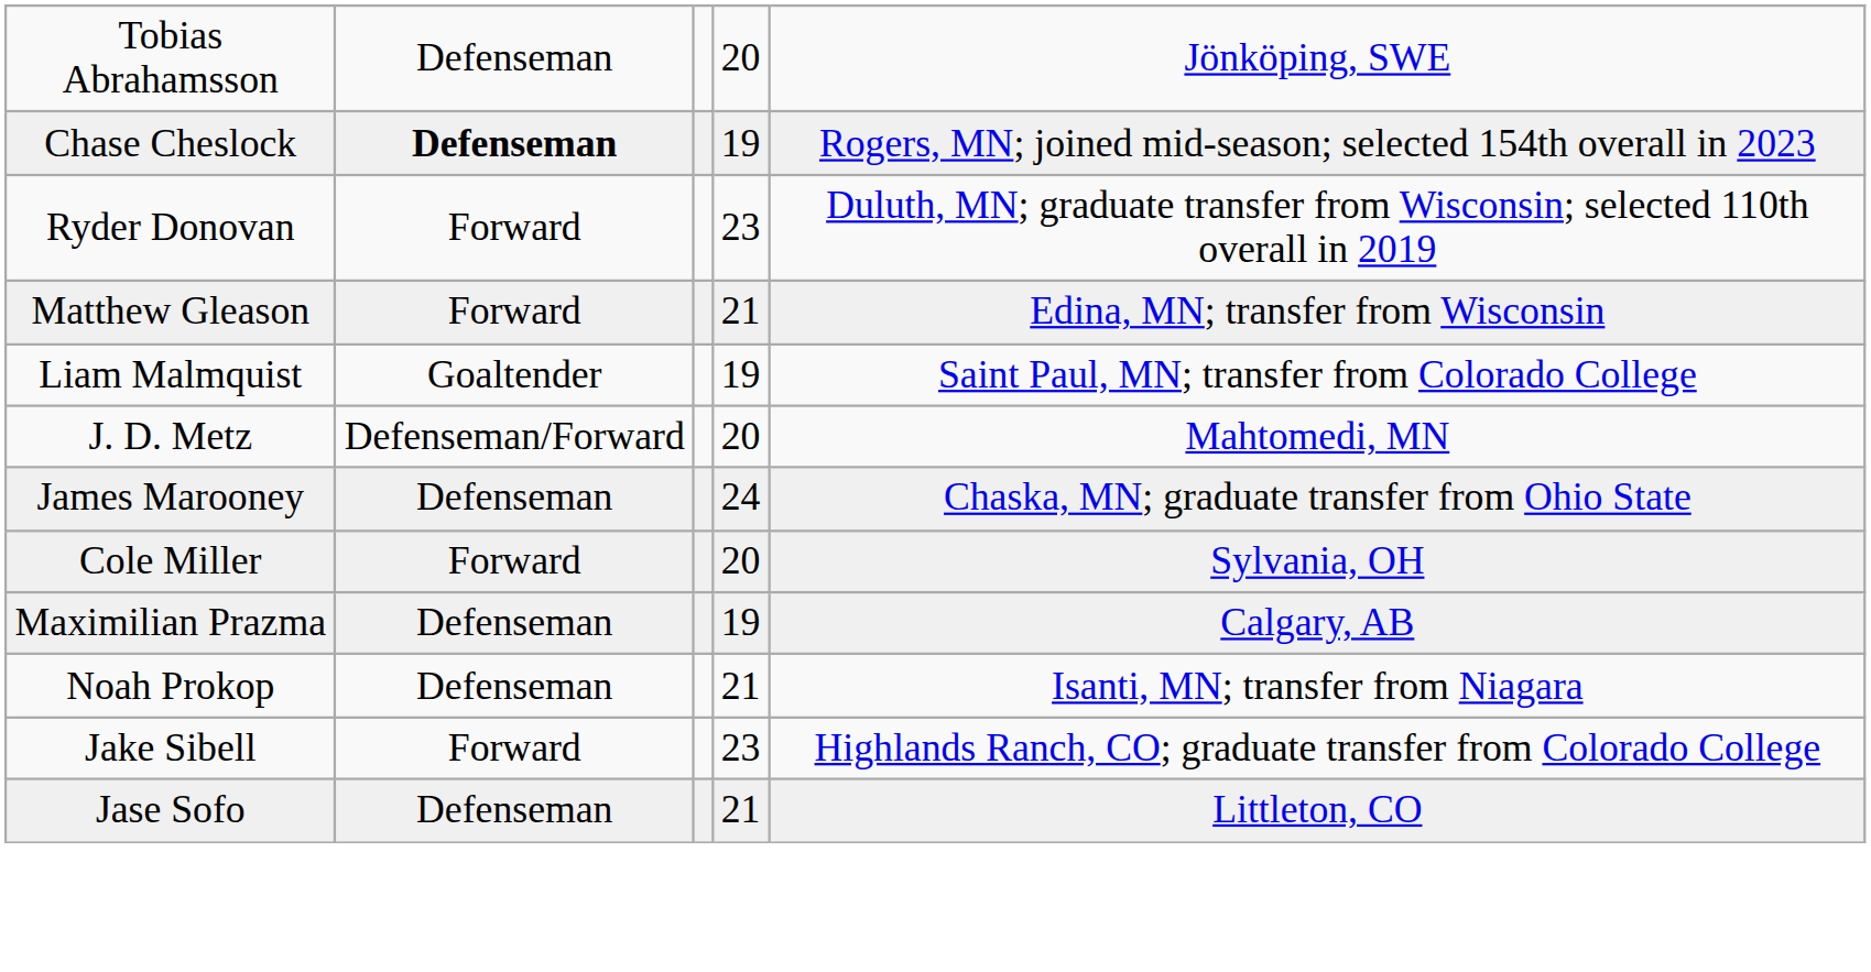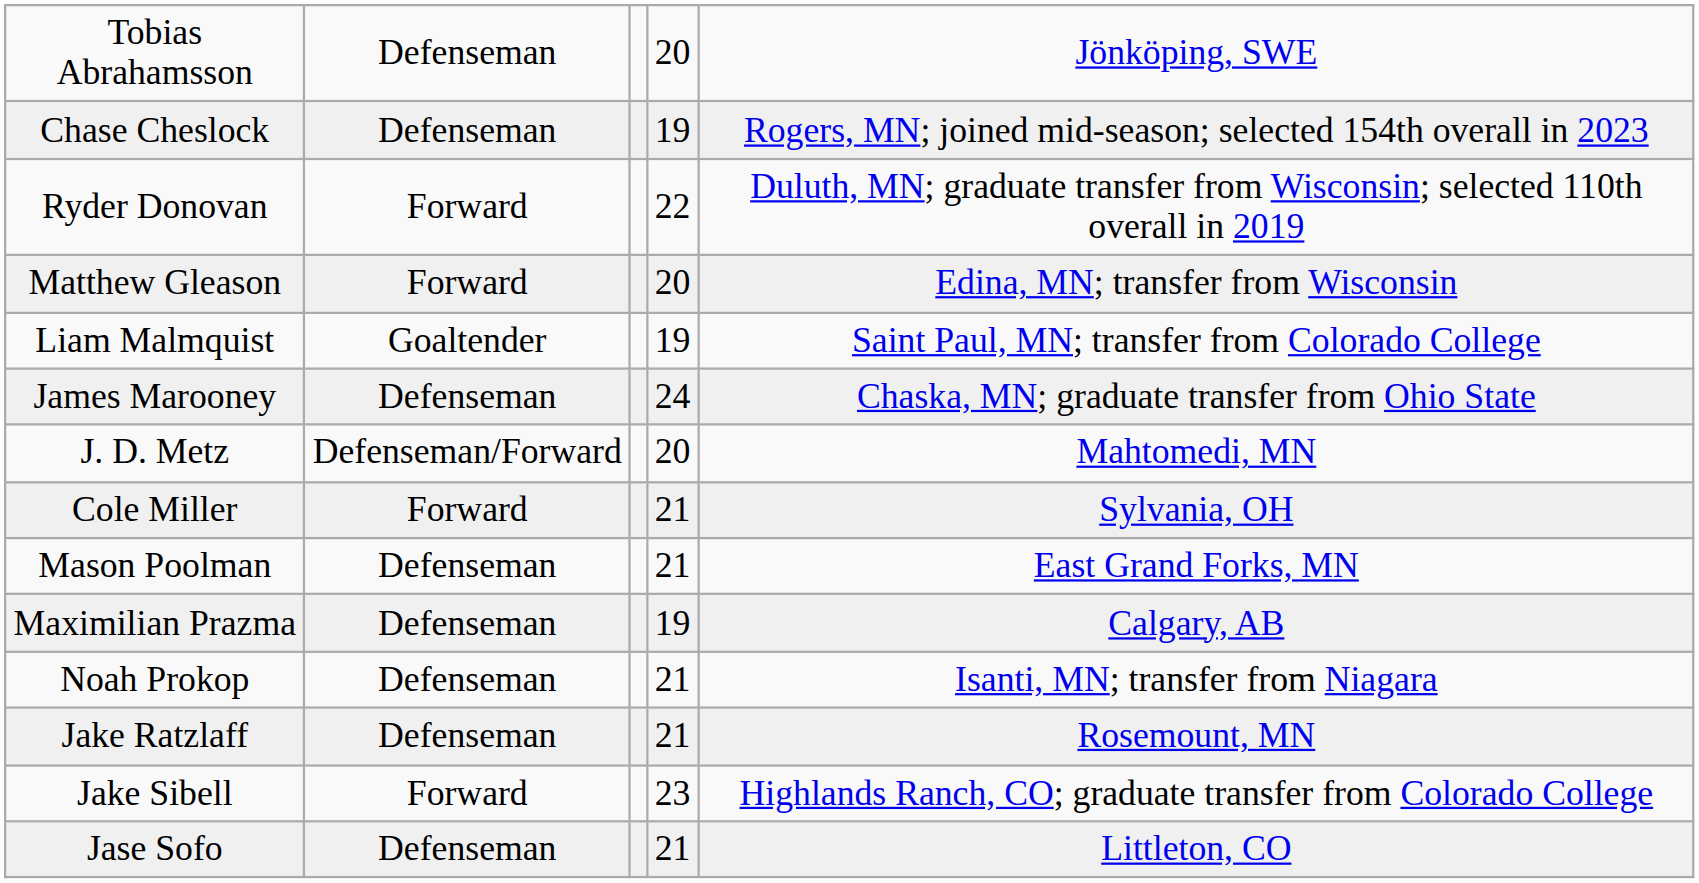Chase Cheslock | column 2: bold -> normal
Ryder Donovan | column 4: 23 -> 22
Matthew Gleason | column 4: 21 -> 20
rows swapped: James Marooney <-> J. D. Metz
Cole Miller | column 4: 20 -> 21
+ row: Mason Poolman | Defenseman | 21 | East Grand Forks, MN
+ row: Jake Ratzlaff | Defenseman | 21 | Rosemount, MN
